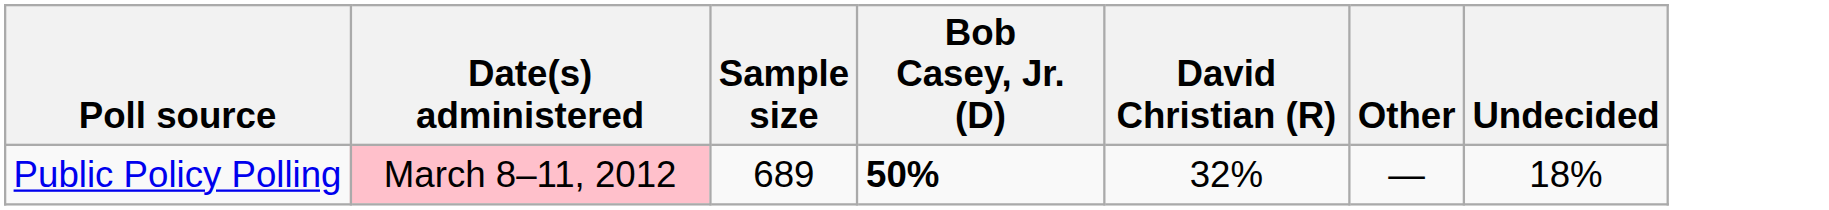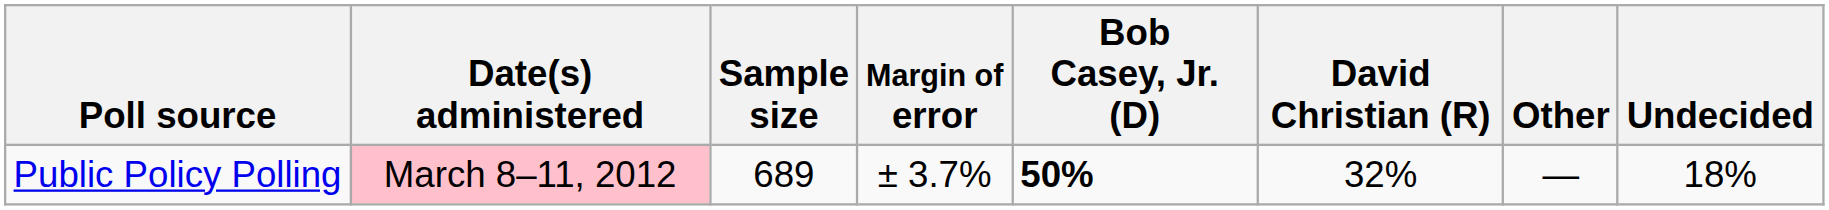+ column: Margin of error | ± 3.7%
